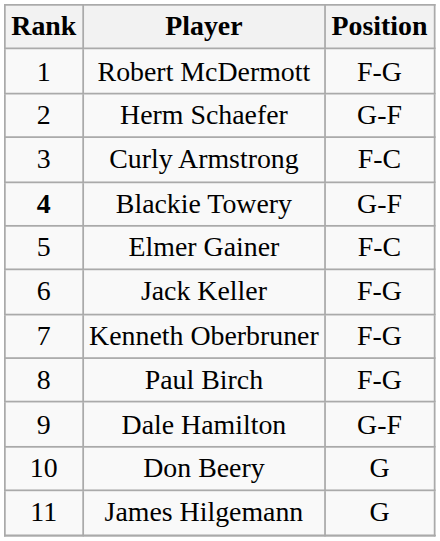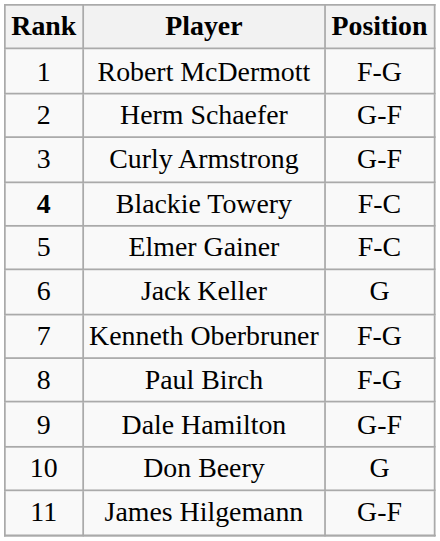Curly Armstrong | Position: F-C -> G-F
Blackie Towery | Position: G-F -> F-C
Jack Keller | Position: F-G -> G
James Hilgemann | Position: G -> G-F
